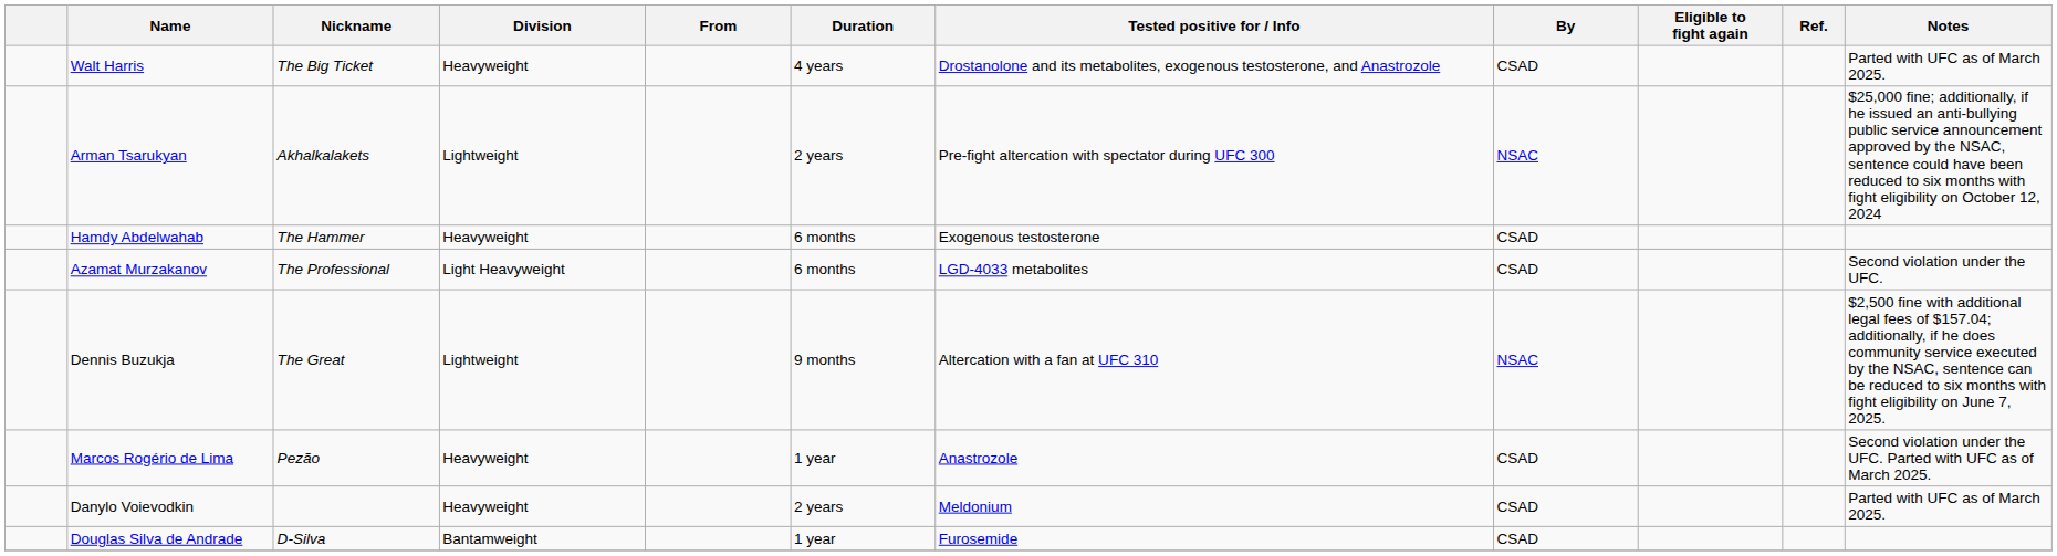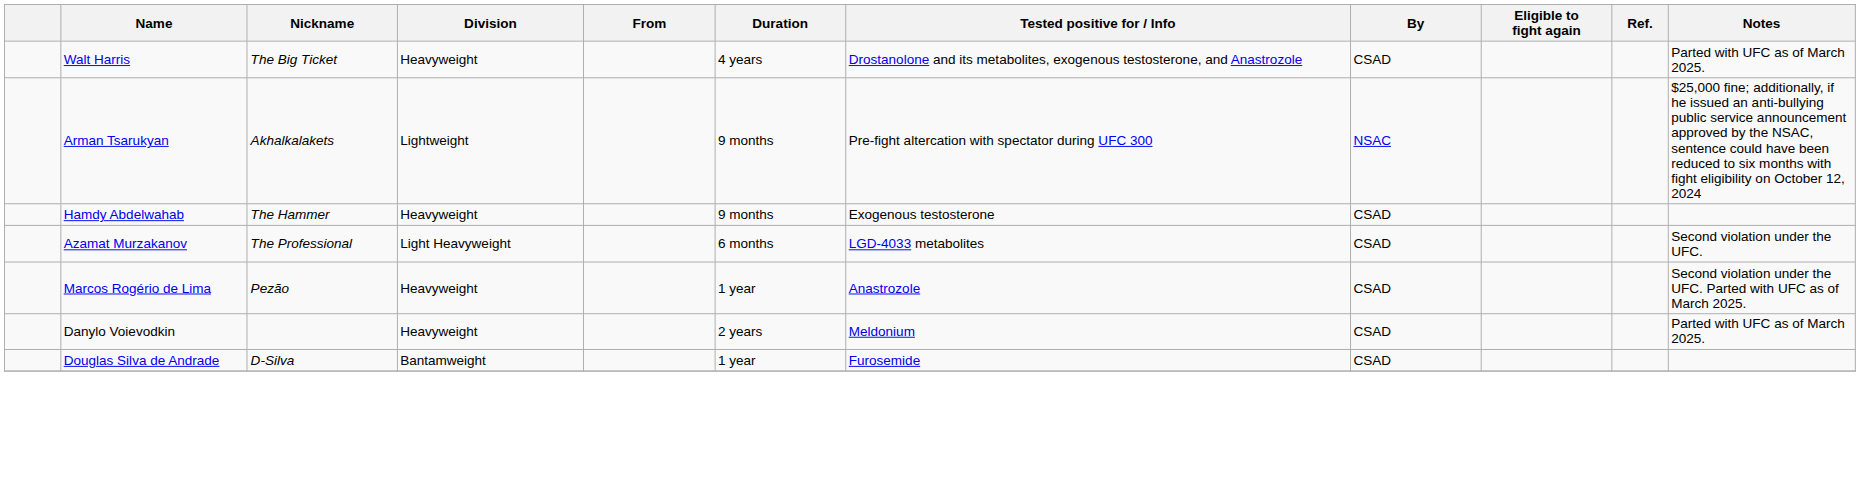Arman Tsarukyan | Duration: 2 years -> 9 months
Hamdy Abdelwahab | Duration: 6 months -> 9 months
- row: Dennis Buzukja | The Great | Lightweight | 9 months | Altercation with a fan at UFC 310 | NSAC | $2,500 fine with additional legal fees of $157.04; additionally, if he does community service executed by the NSAC, sentence can be reduced to six months with fight eligibility on June 7, 2025.
